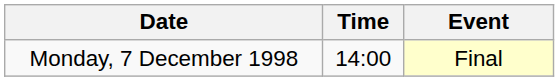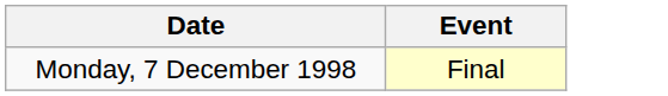- column: Time | 14:00
